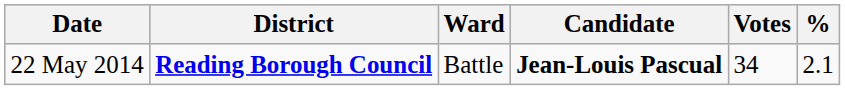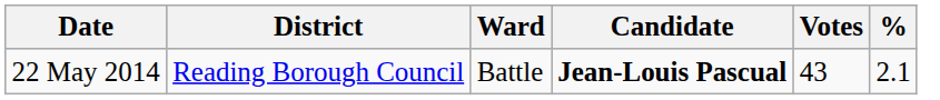22 May 2014 | District: bold -> normal
22 May 2014 | Votes: 34 -> 43
